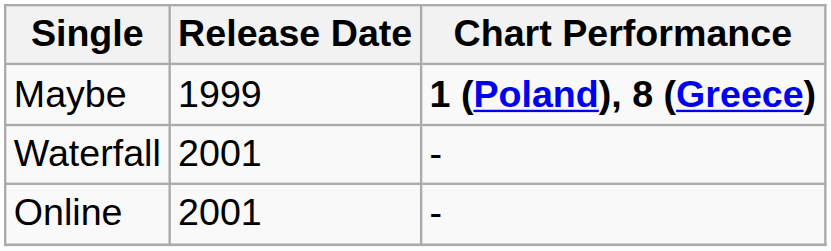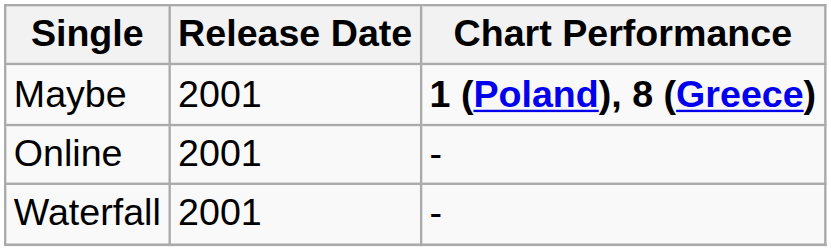Maybe | Release Date: 1999 -> 2001
rows swapped: Waterfall <-> Online
